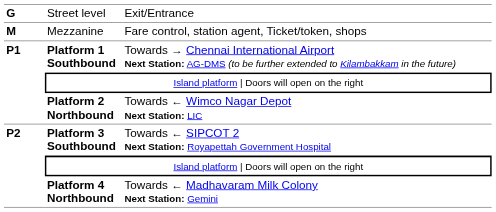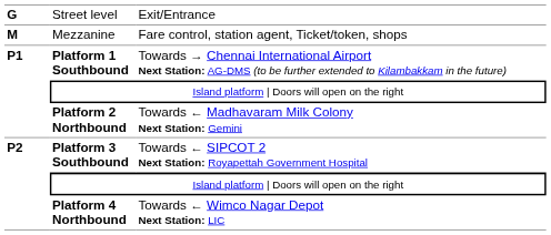Platform 2 Northbound | column 3: Towards ← Wimco Nagar Depot Next Station: LIC -> Towards ← Madhavaram Milk Colony Next Station: Gemini
Platform 4 Northbound | column 3: Towards ← Madhavaram Milk Colony Next Station: Gemini -> Towards ← Wimco Nagar Depot Next Station: LIC
